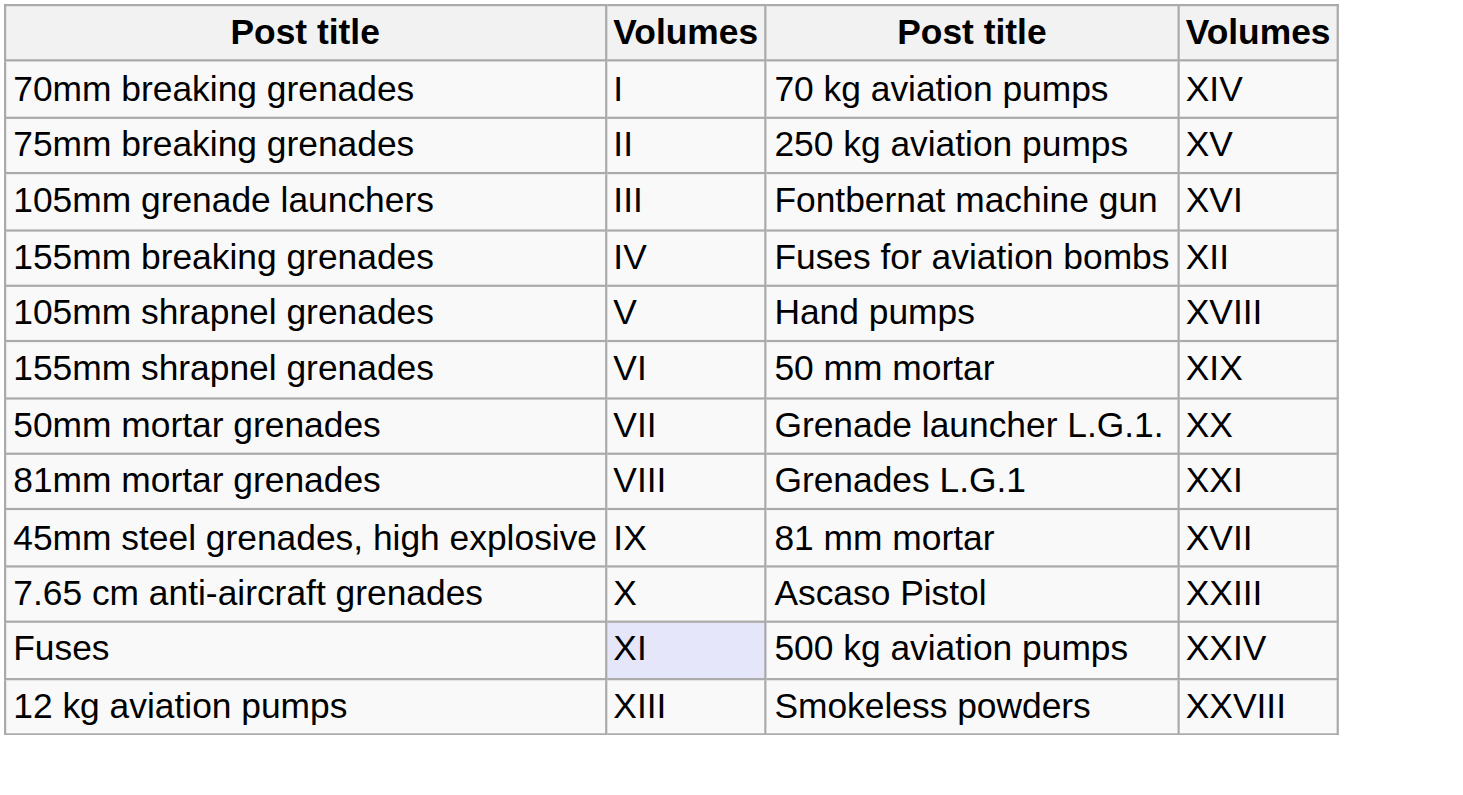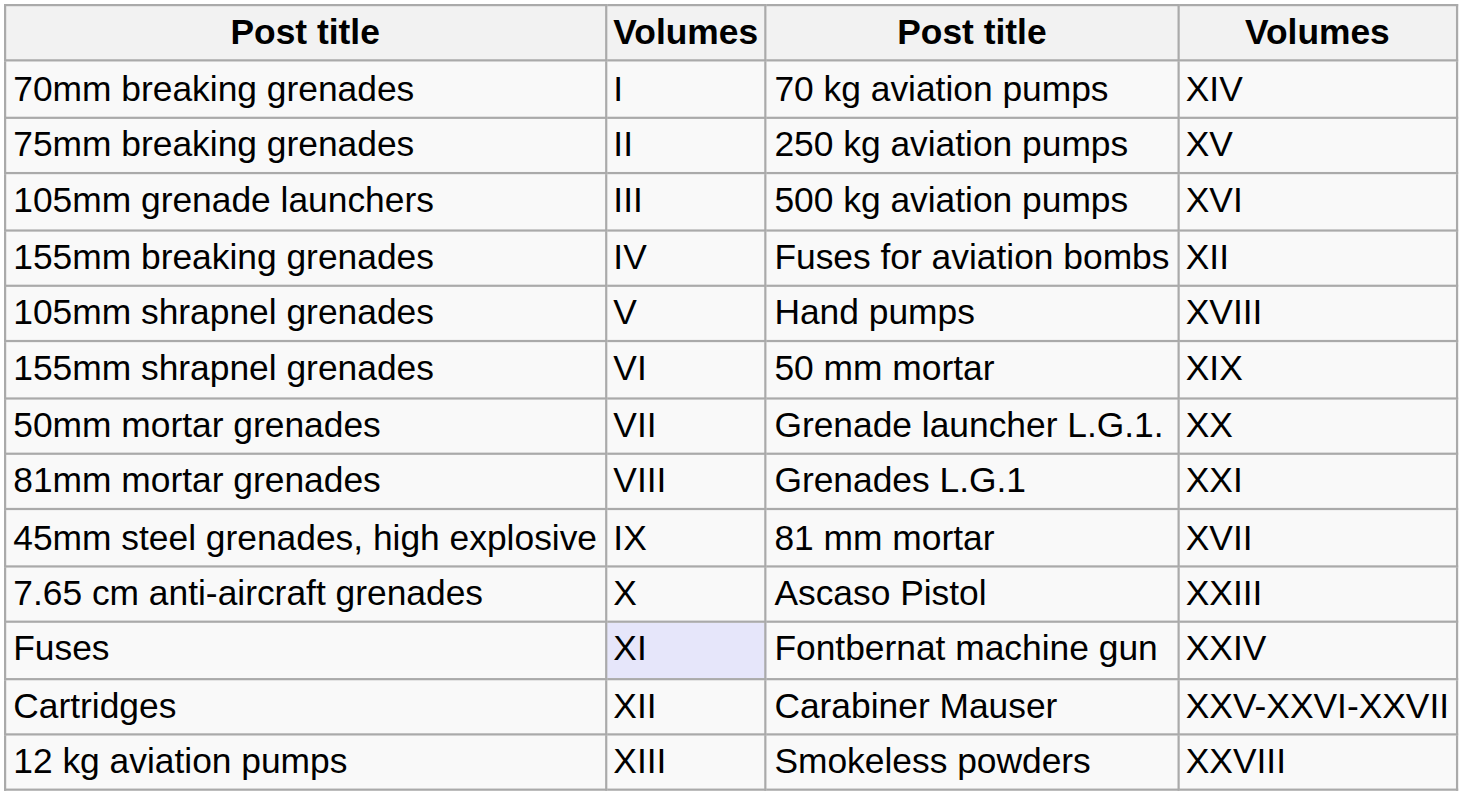105mm grenade launchers | column 3: Fontbernat machine gun -> 500 kg aviation pumps
Fuses | column 3: 500 kg aviation pumps -> Fontbernat machine gun
+ row: Cartridges | XII | Carabiner Mauser | XXV-XXVI-XXVII
